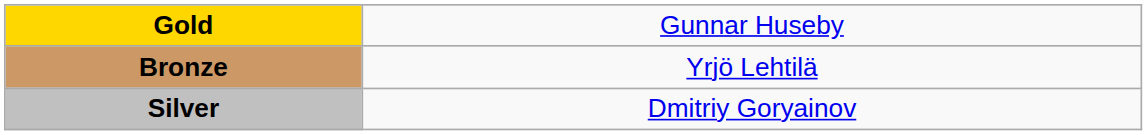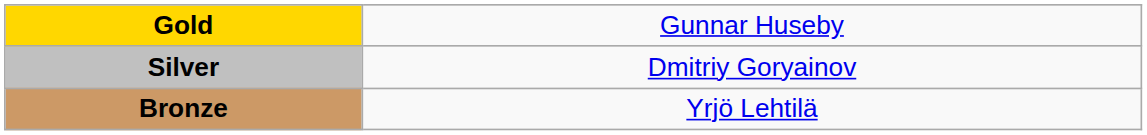rows swapped: Silver <-> Bronze
